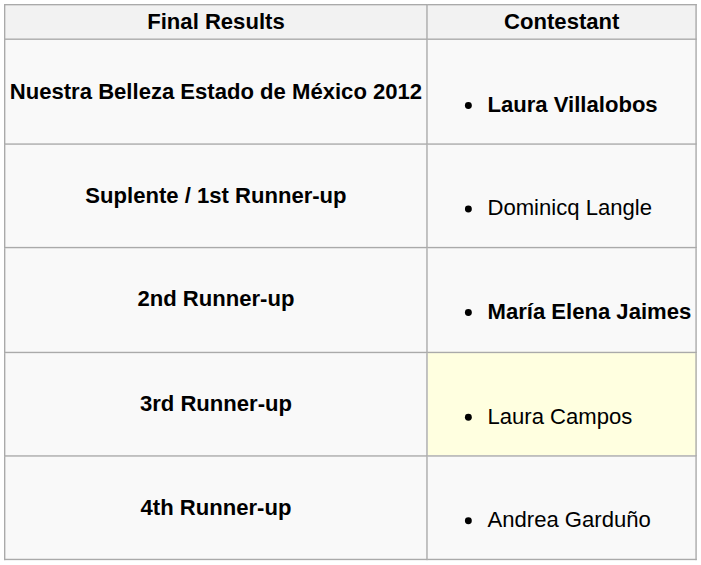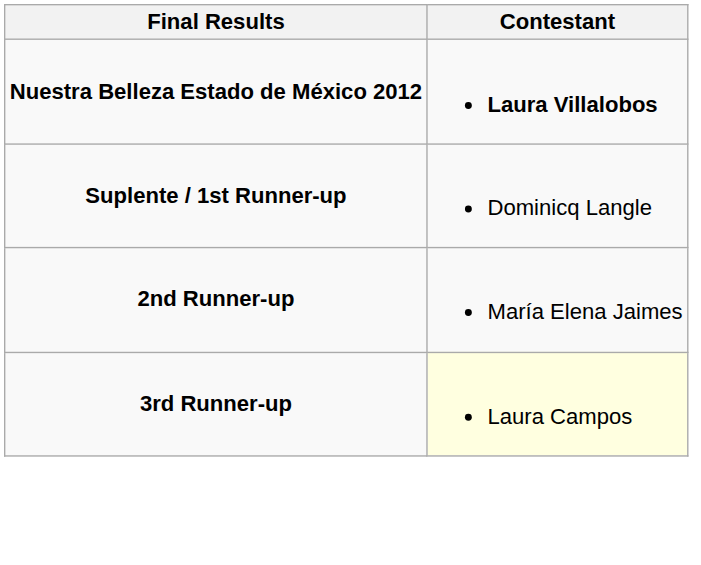2nd Runner-up | Contestant: bold -> normal
- row: 4th Runner-up | Andrea Garduño
